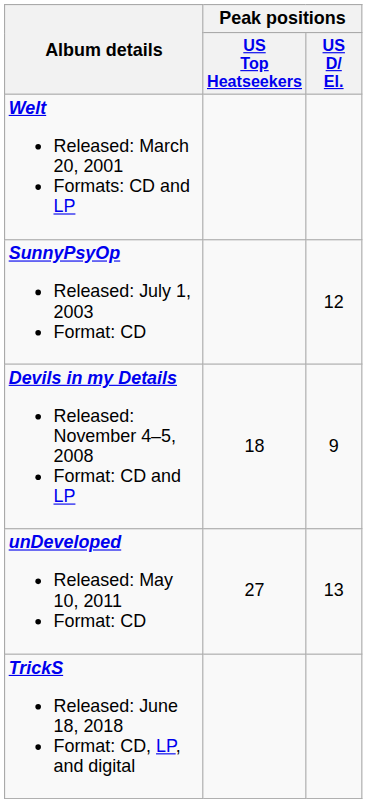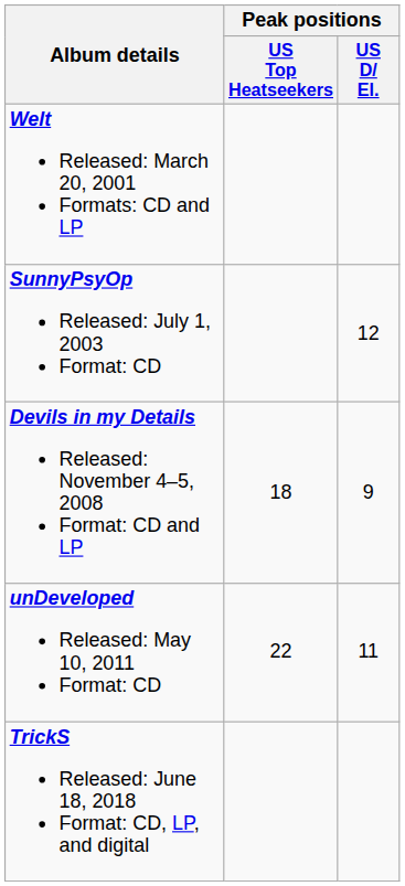unDeveloped Released: May 10, 2011 Format: CD | Peak positions / US Top Heatseekers: 27 -> 22
unDeveloped Released: May 10, 2011 Format: CD | Peak positions / US D/ El.: 13 -> 11
